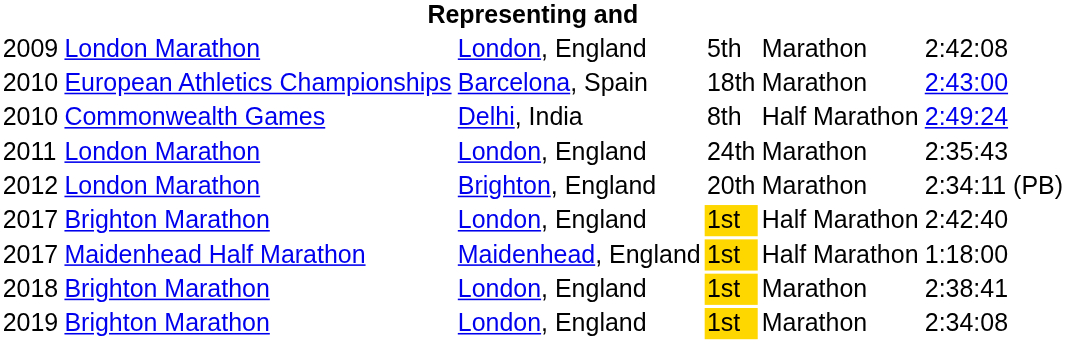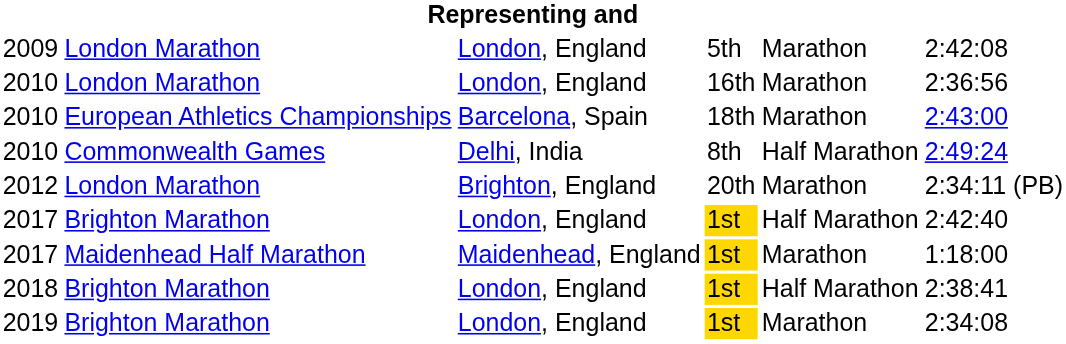+ row: 2010 | London Marathon | London, England | 16th | Marathon | 2:36:56
- row: 2011 | London Marathon | London, England | 24th | Marathon | 2:35:43
2017 / Maidenhead Half Marathon | column 5: Half Marathon -> Marathon
2018 | column 5: Marathon -> Half Marathon
